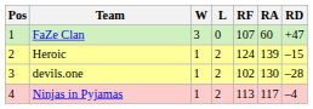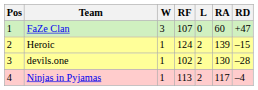columns swapped: L <-> RF
